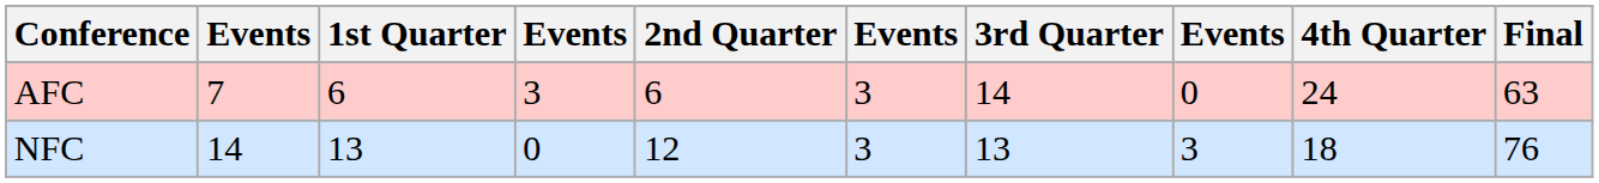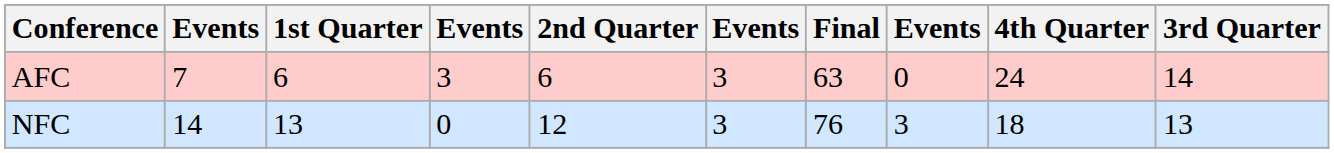columns swapped: 3rd Quarter <-> Final
